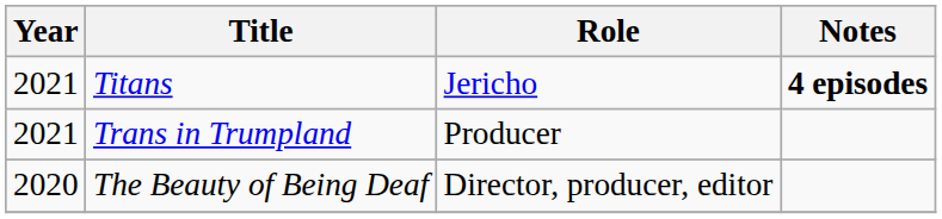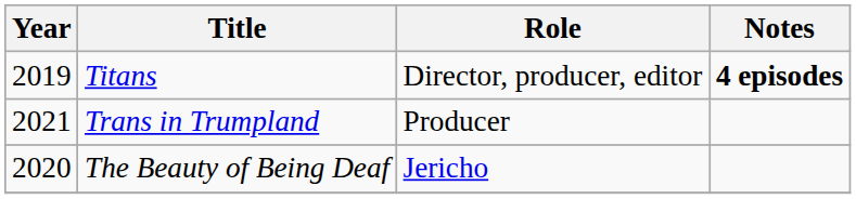Titans | Year: 2021 -> 2019
Titans | Role: Jericho -> Director, producer, editor
The Beauty of Being Deaf | Role: Director, producer, editor -> Jericho
